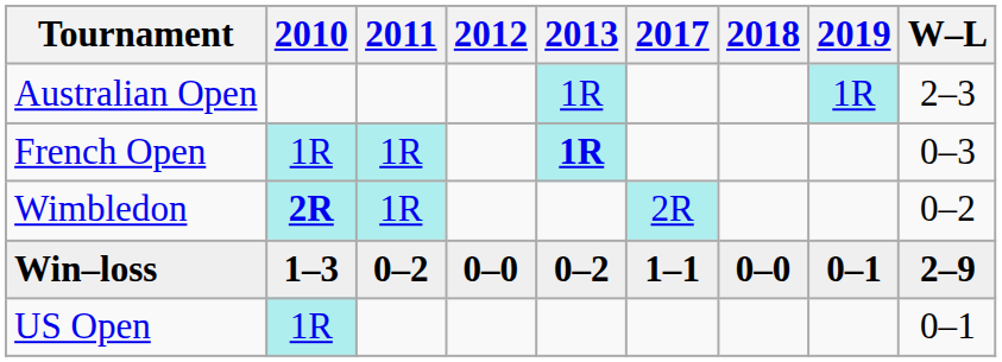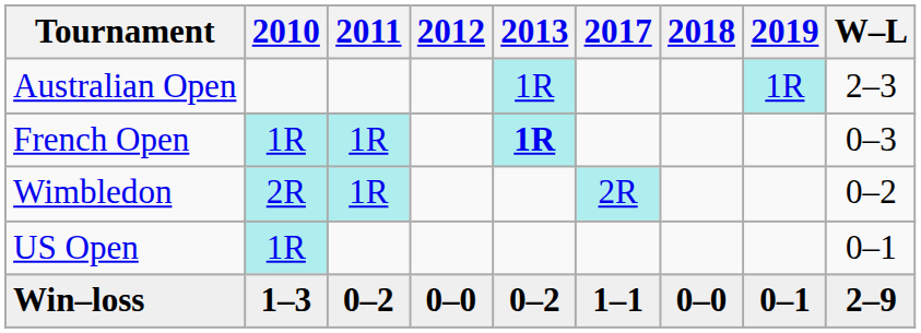Wimbledon | 2010: bold -> normal
rows swapped: US Open <-> Win–loss
